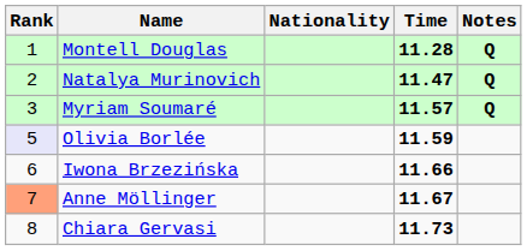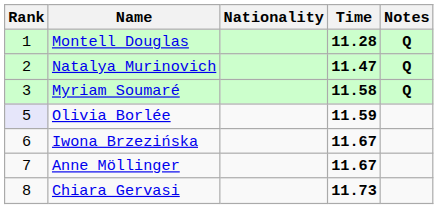Myriam Soumaré | Time: 11.57 -> 11.58
Iwona Brzezińska | Time: 11.66 -> 11.67
Anne Möllinger | Rank: lightsalmon background -> no background
